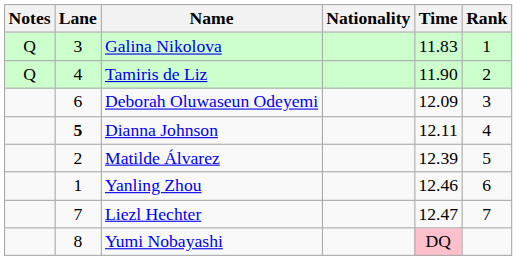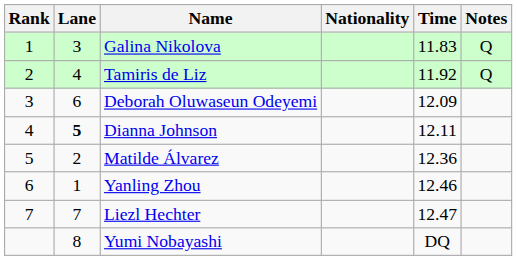columns swapped: Rank <-> Notes
Tamiris de Liz | Time: 11.90 -> 11.92
Matilde Álvarez | Time: 12.39 -> 12.36
Yumi Nobayashi | Time: pink background -> no background
